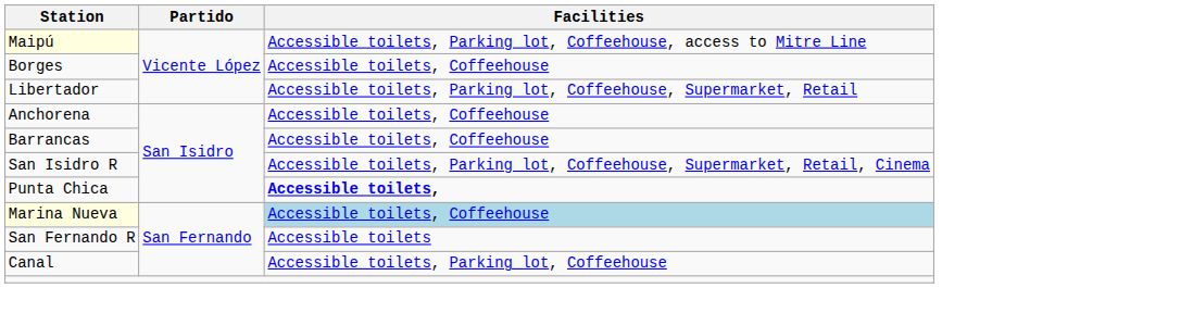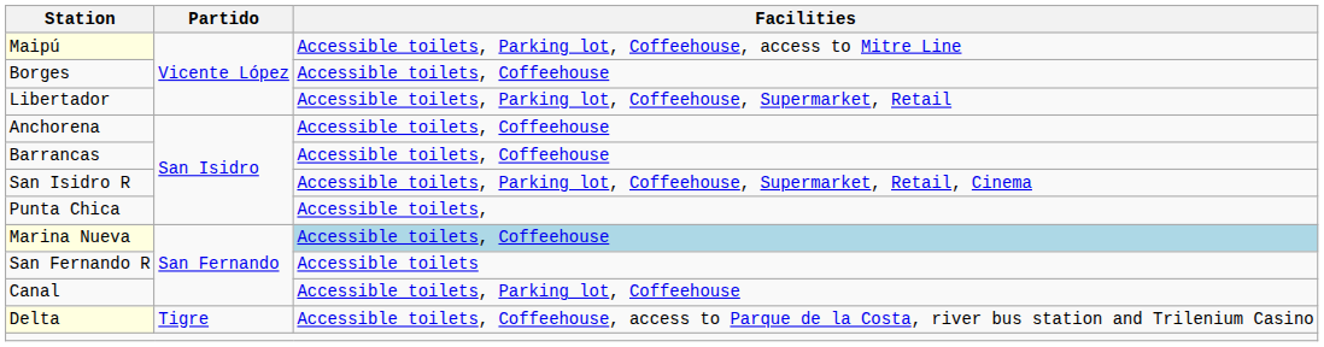Punta Chica | Facilities: bold -> normal
+ row: Delta | Tigre | Accessible toilets, Coffeehouse, access to Parque de la Costa, river bus station and Trilenium Casino
